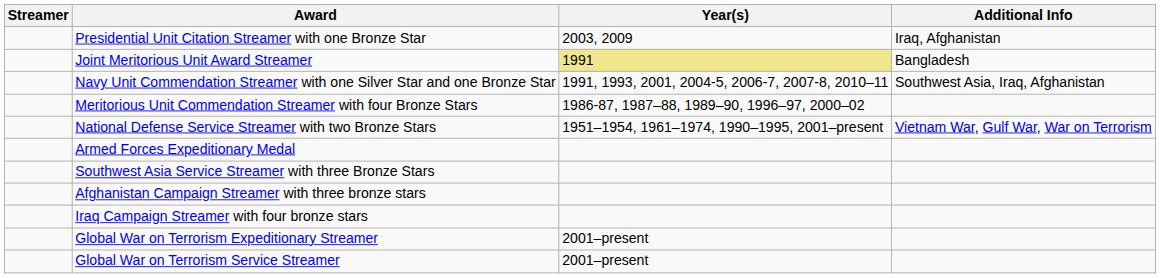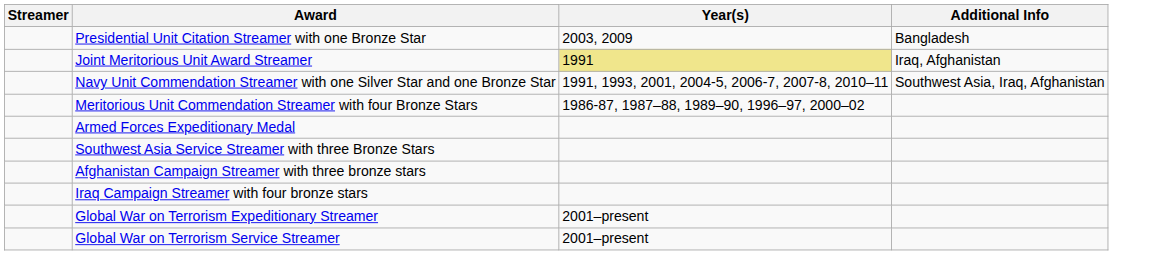Presidential Unit Citation Streamer with one Bronze Star | Additional Info: Iraq, Afghanistan -> Bangladesh
Joint Meritorious Unit Award Streamer | Additional Info: Bangladesh -> Iraq, Afghanistan
- row: National Defense Service Streamer with two Bronze Stars | 1951–1954, 1961–1974, 1990–1995, 2001–present | Vietnam War, Gulf War, War on Terrorism
